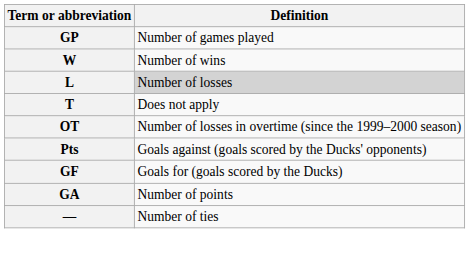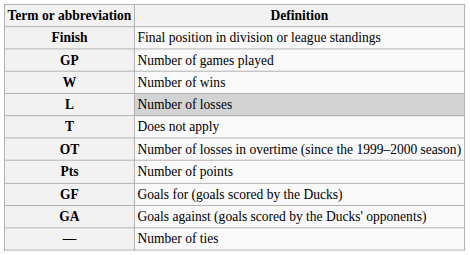+ row: Finish | Final position in division or league standings
Pts | Definition: Goals against (goals scored by the Ducks' opponents) -> Number of points
GA | Definition: Number of points -> Goals against (goals scored by the Ducks' opponents)
